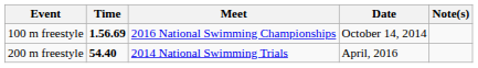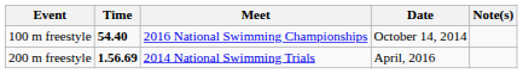100 m freestyle | Time: 1.56.69 -> 54.40
200 m freestyle | Time: 54.40 -> 1.56.69
